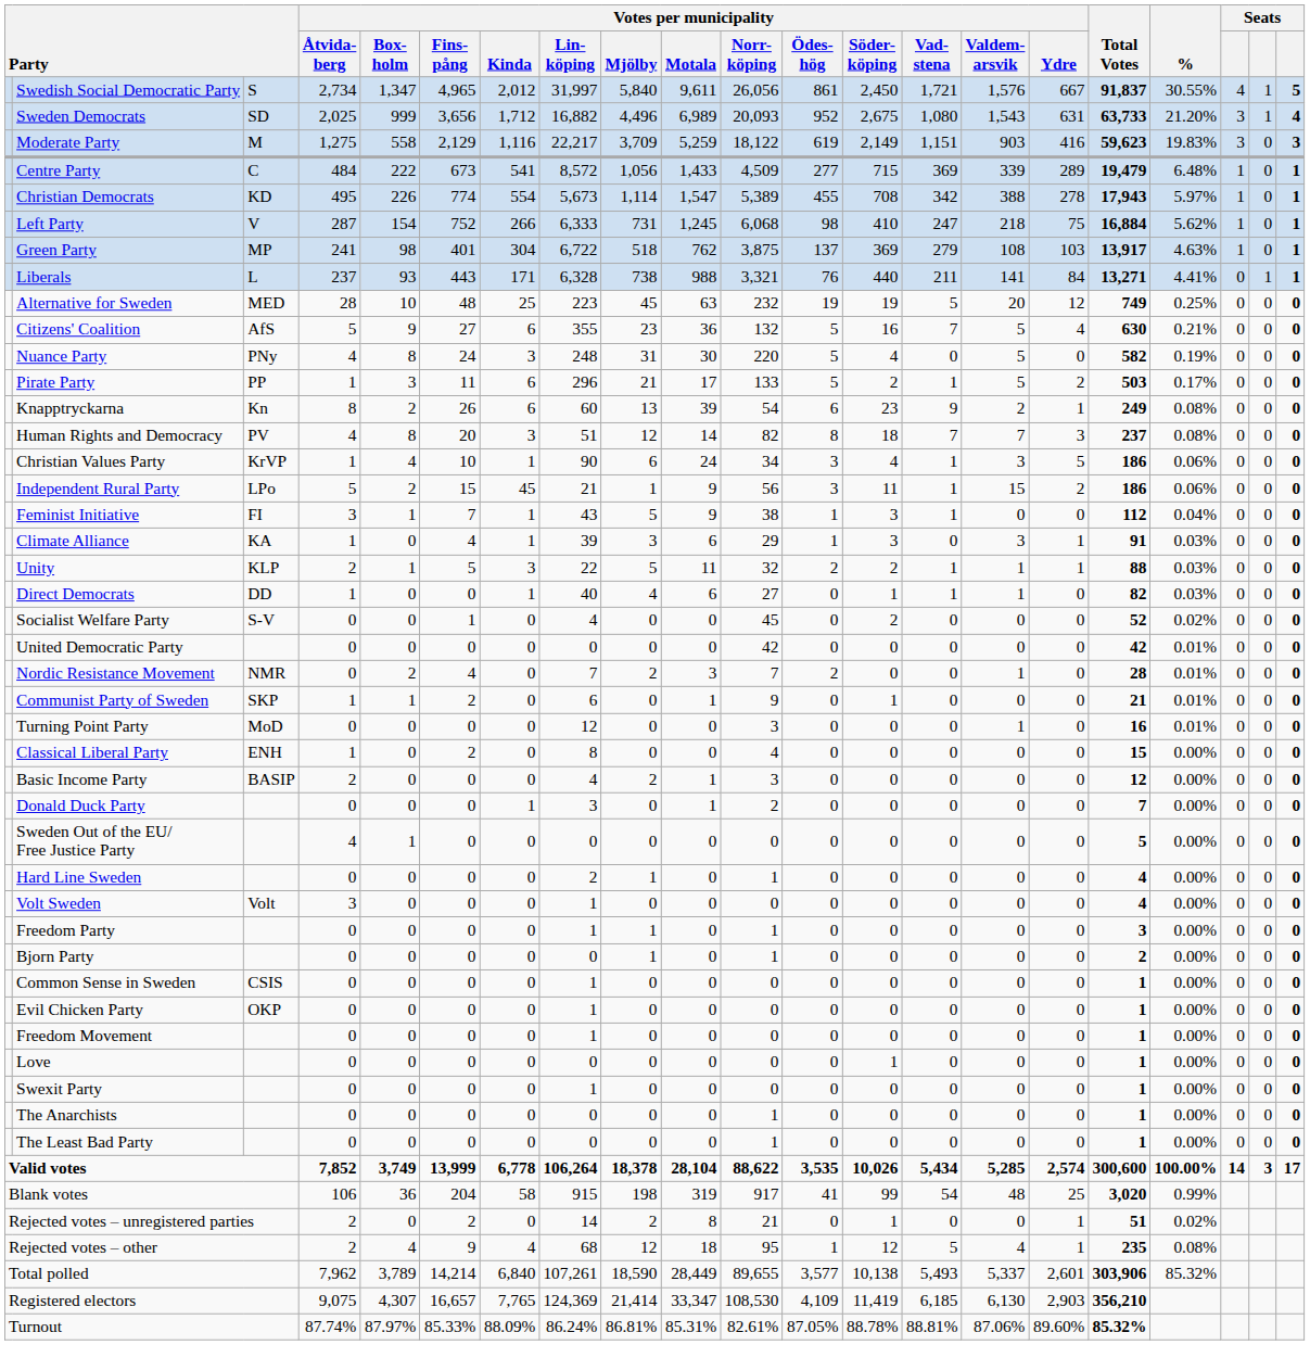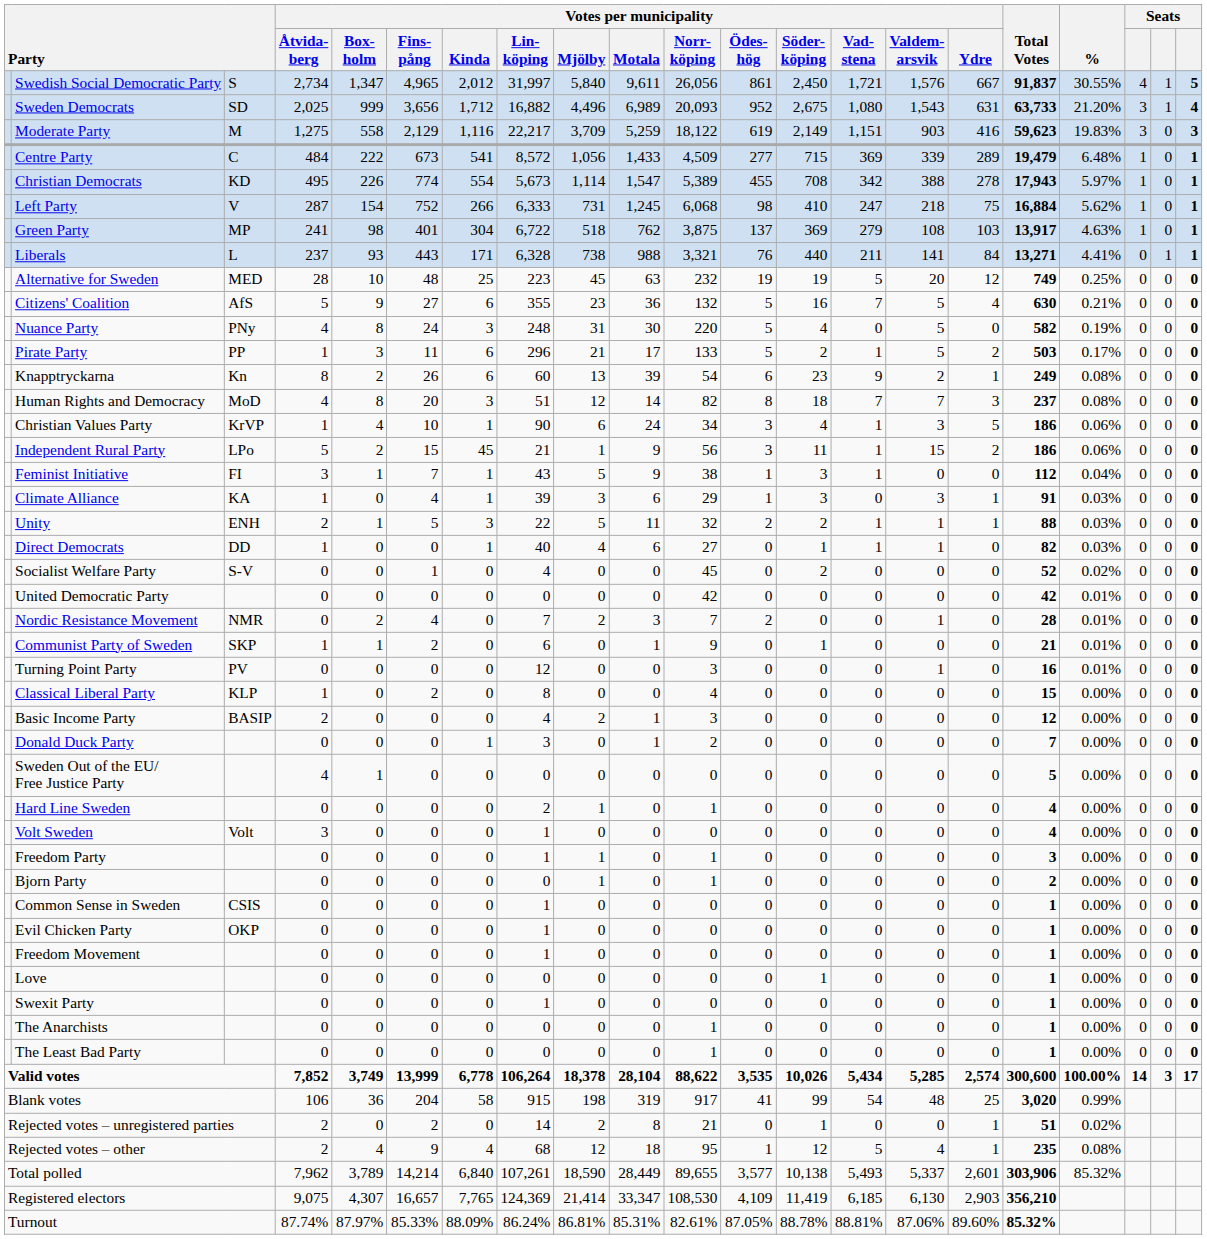Human Rights and Democracy | column 3: PV -> MoD
Unity | column 3: KLP -> ENH
Turning Point Party | column 3: MoD -> PV
Classical Liberal Party | column 3: ENH -> KLP
